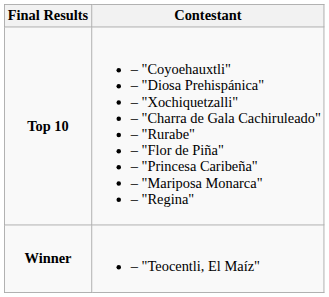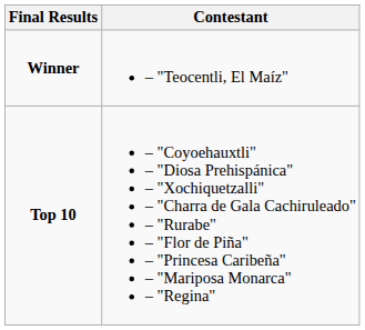rows swapped: Winner <-> Top 10
